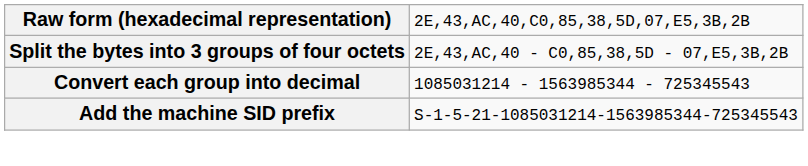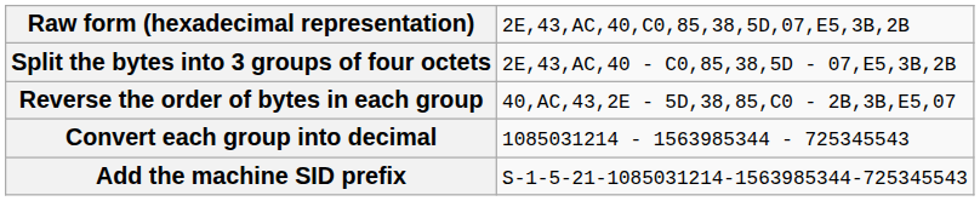+ row: Reverse the order of bytes in each group | 40,AC,43,2E - 5D,38,85,C0 - 2B,3B,E5,07
